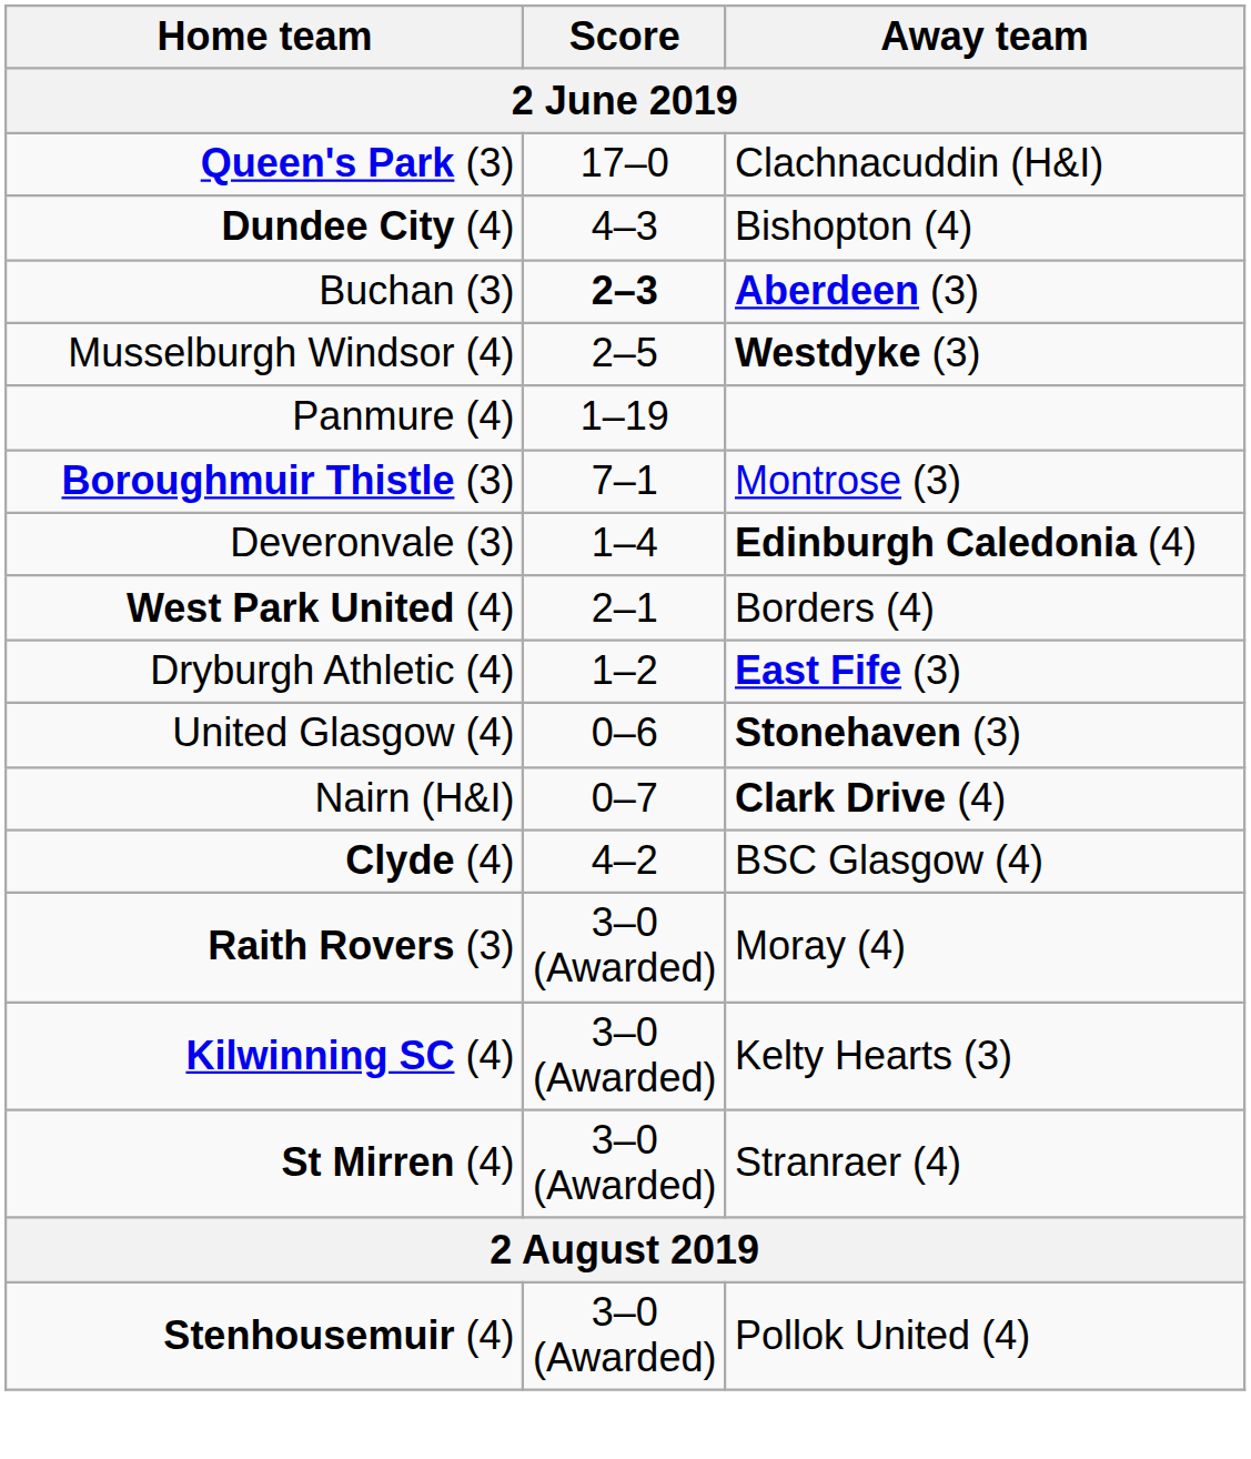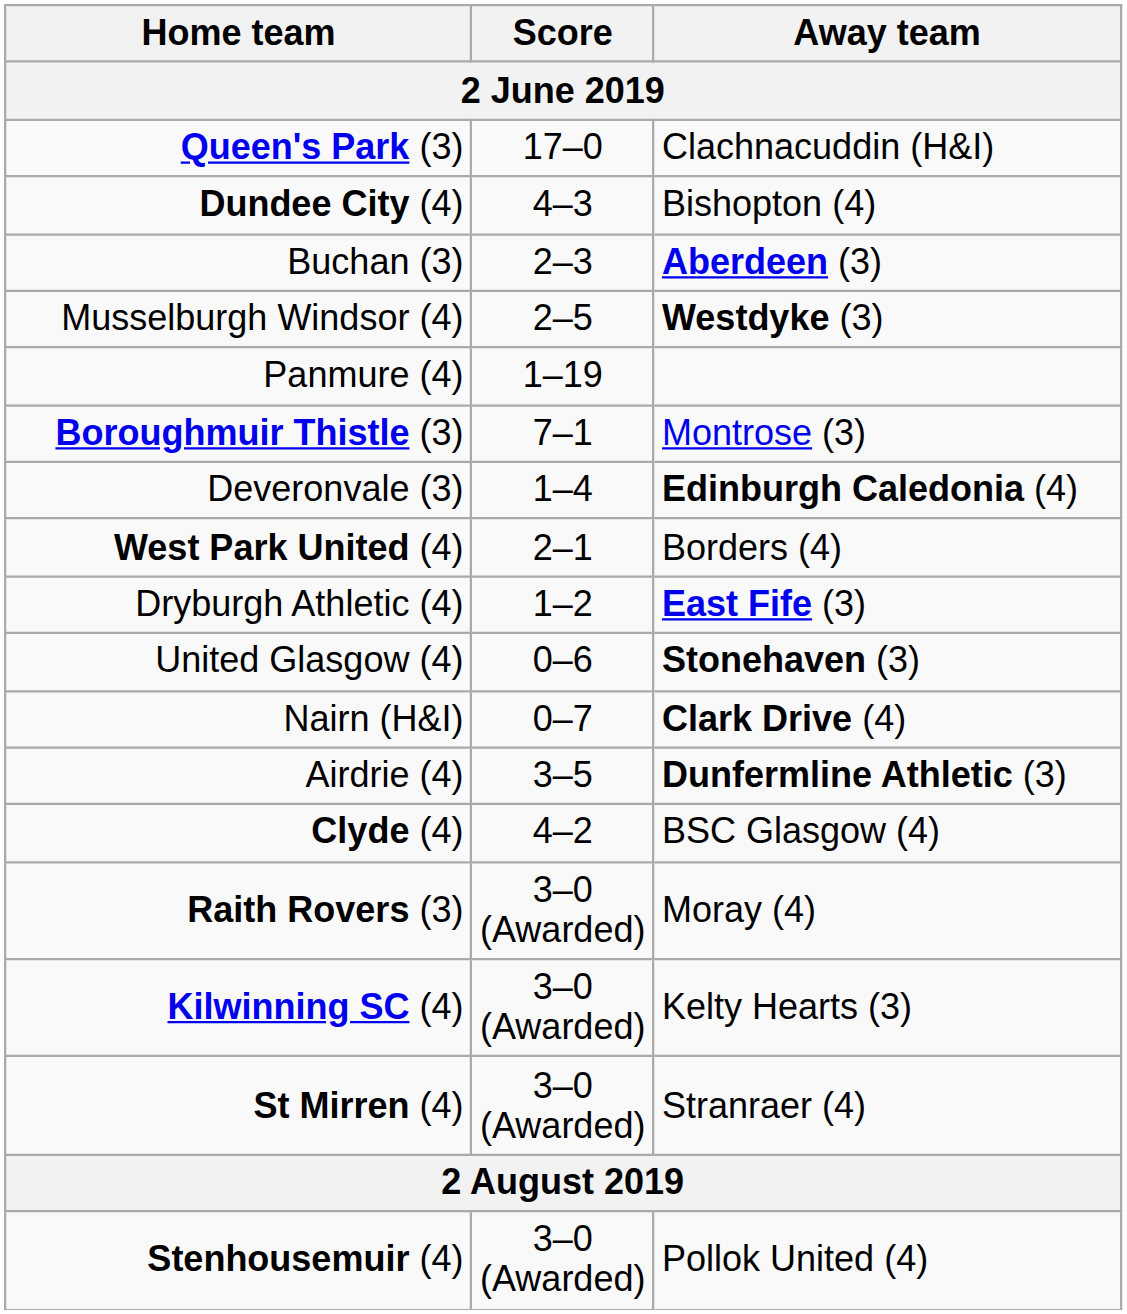Buchan (3) | Score: bold -> normal
+ row: Airdrie (4) | 3–5 | Dunfermline Athletic (3)
